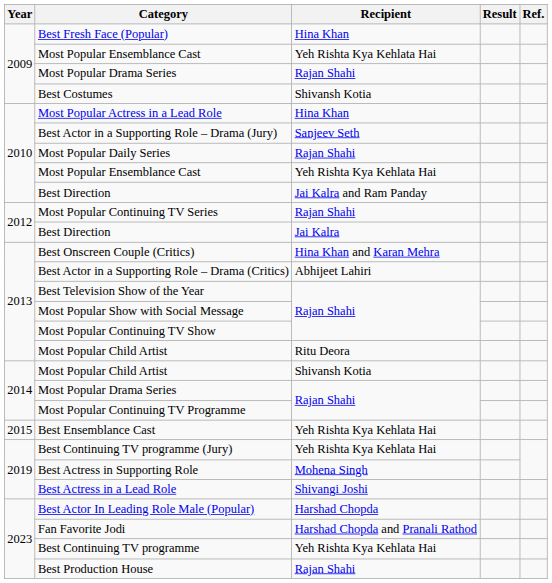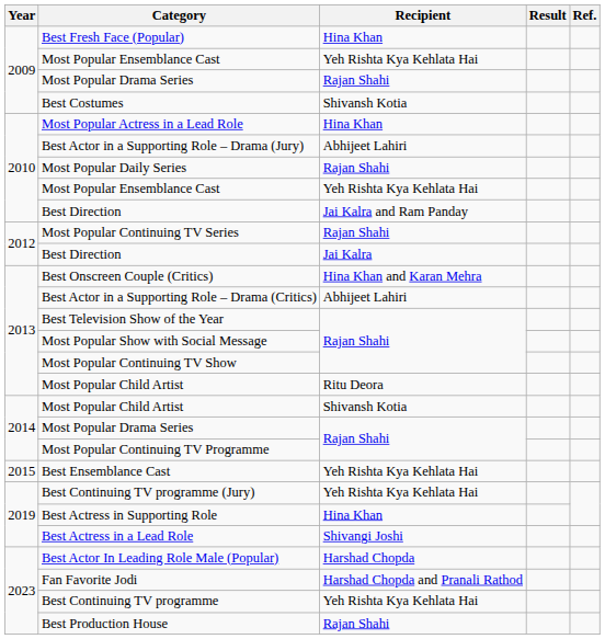Best Actor in a Supporting Role – Drama (Jury) | Recipient: Sanjeev Seth -> Abhijeet Lahiri
Best Actress in Supporting Role | Recipient: Mohena Singh -> Hina Khan
